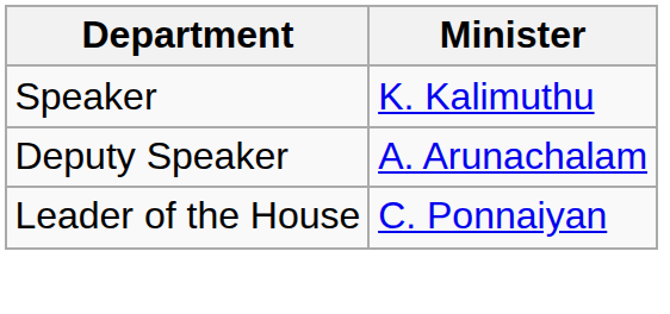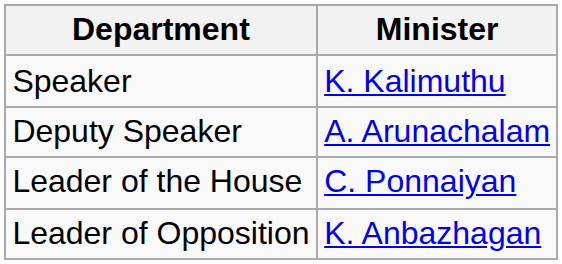+ row: Leader of Opposition | K. Anbazhagan
